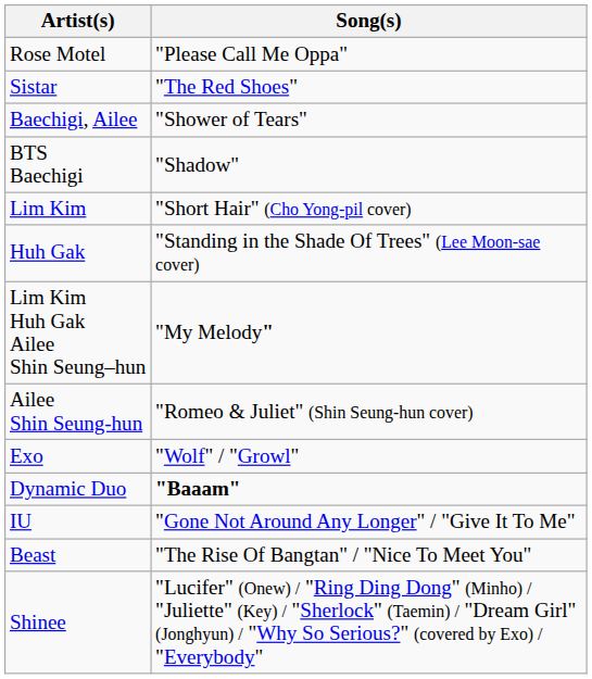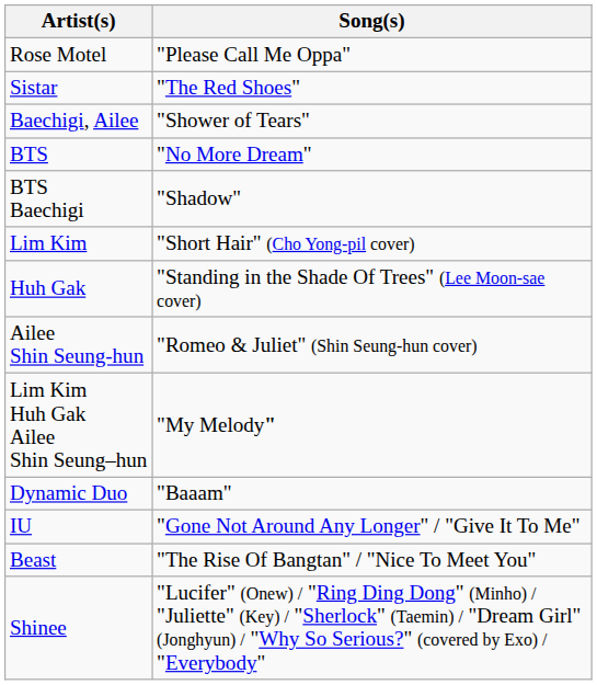+ row: BTS | "No More Dream"
rows swapped: Ailee Shin Seung-hun <-> Lim Kim Huh Gak Ailee Shin Seung–hun
- row: Exo | "Wolf" / "Growl"
Dynamic Duo | Song(s): bold -> normal
